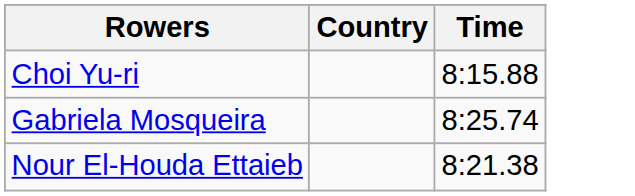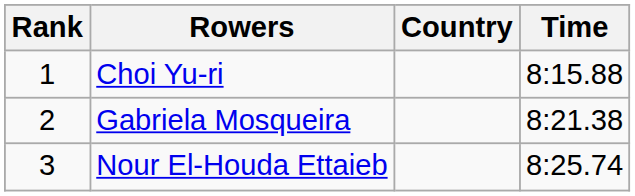+ column: Rank | 1 | 2 | 3
Gabriela Mosqueira | Time: 8:25.74 -> 8:21.38
Nour El-Houda Ettaieb | Time: 8:21.38 -> 8:25.74
